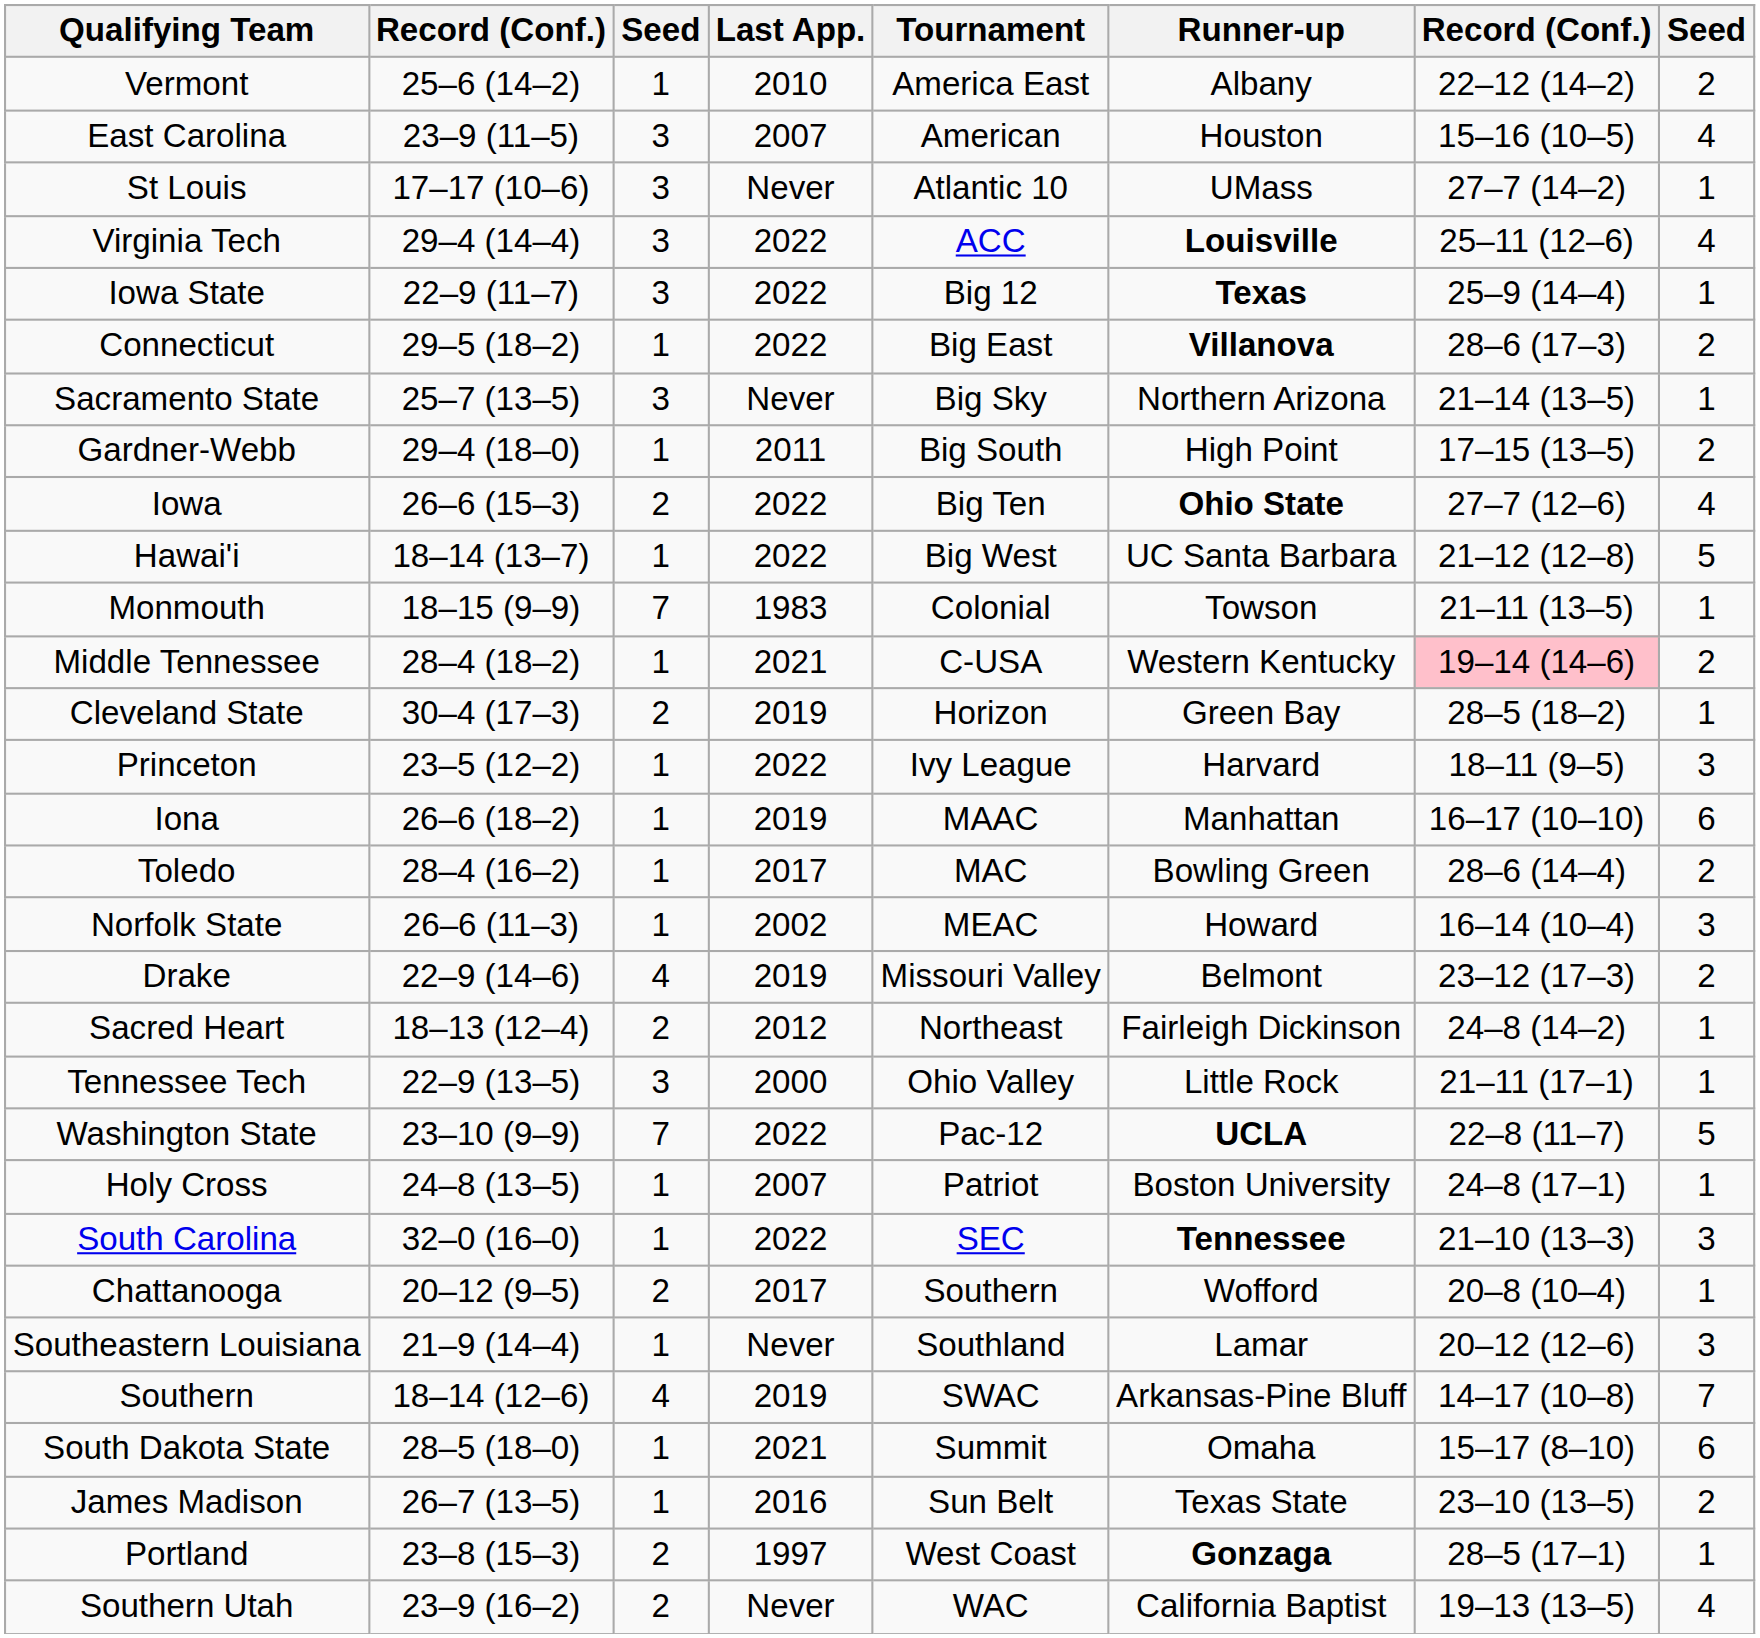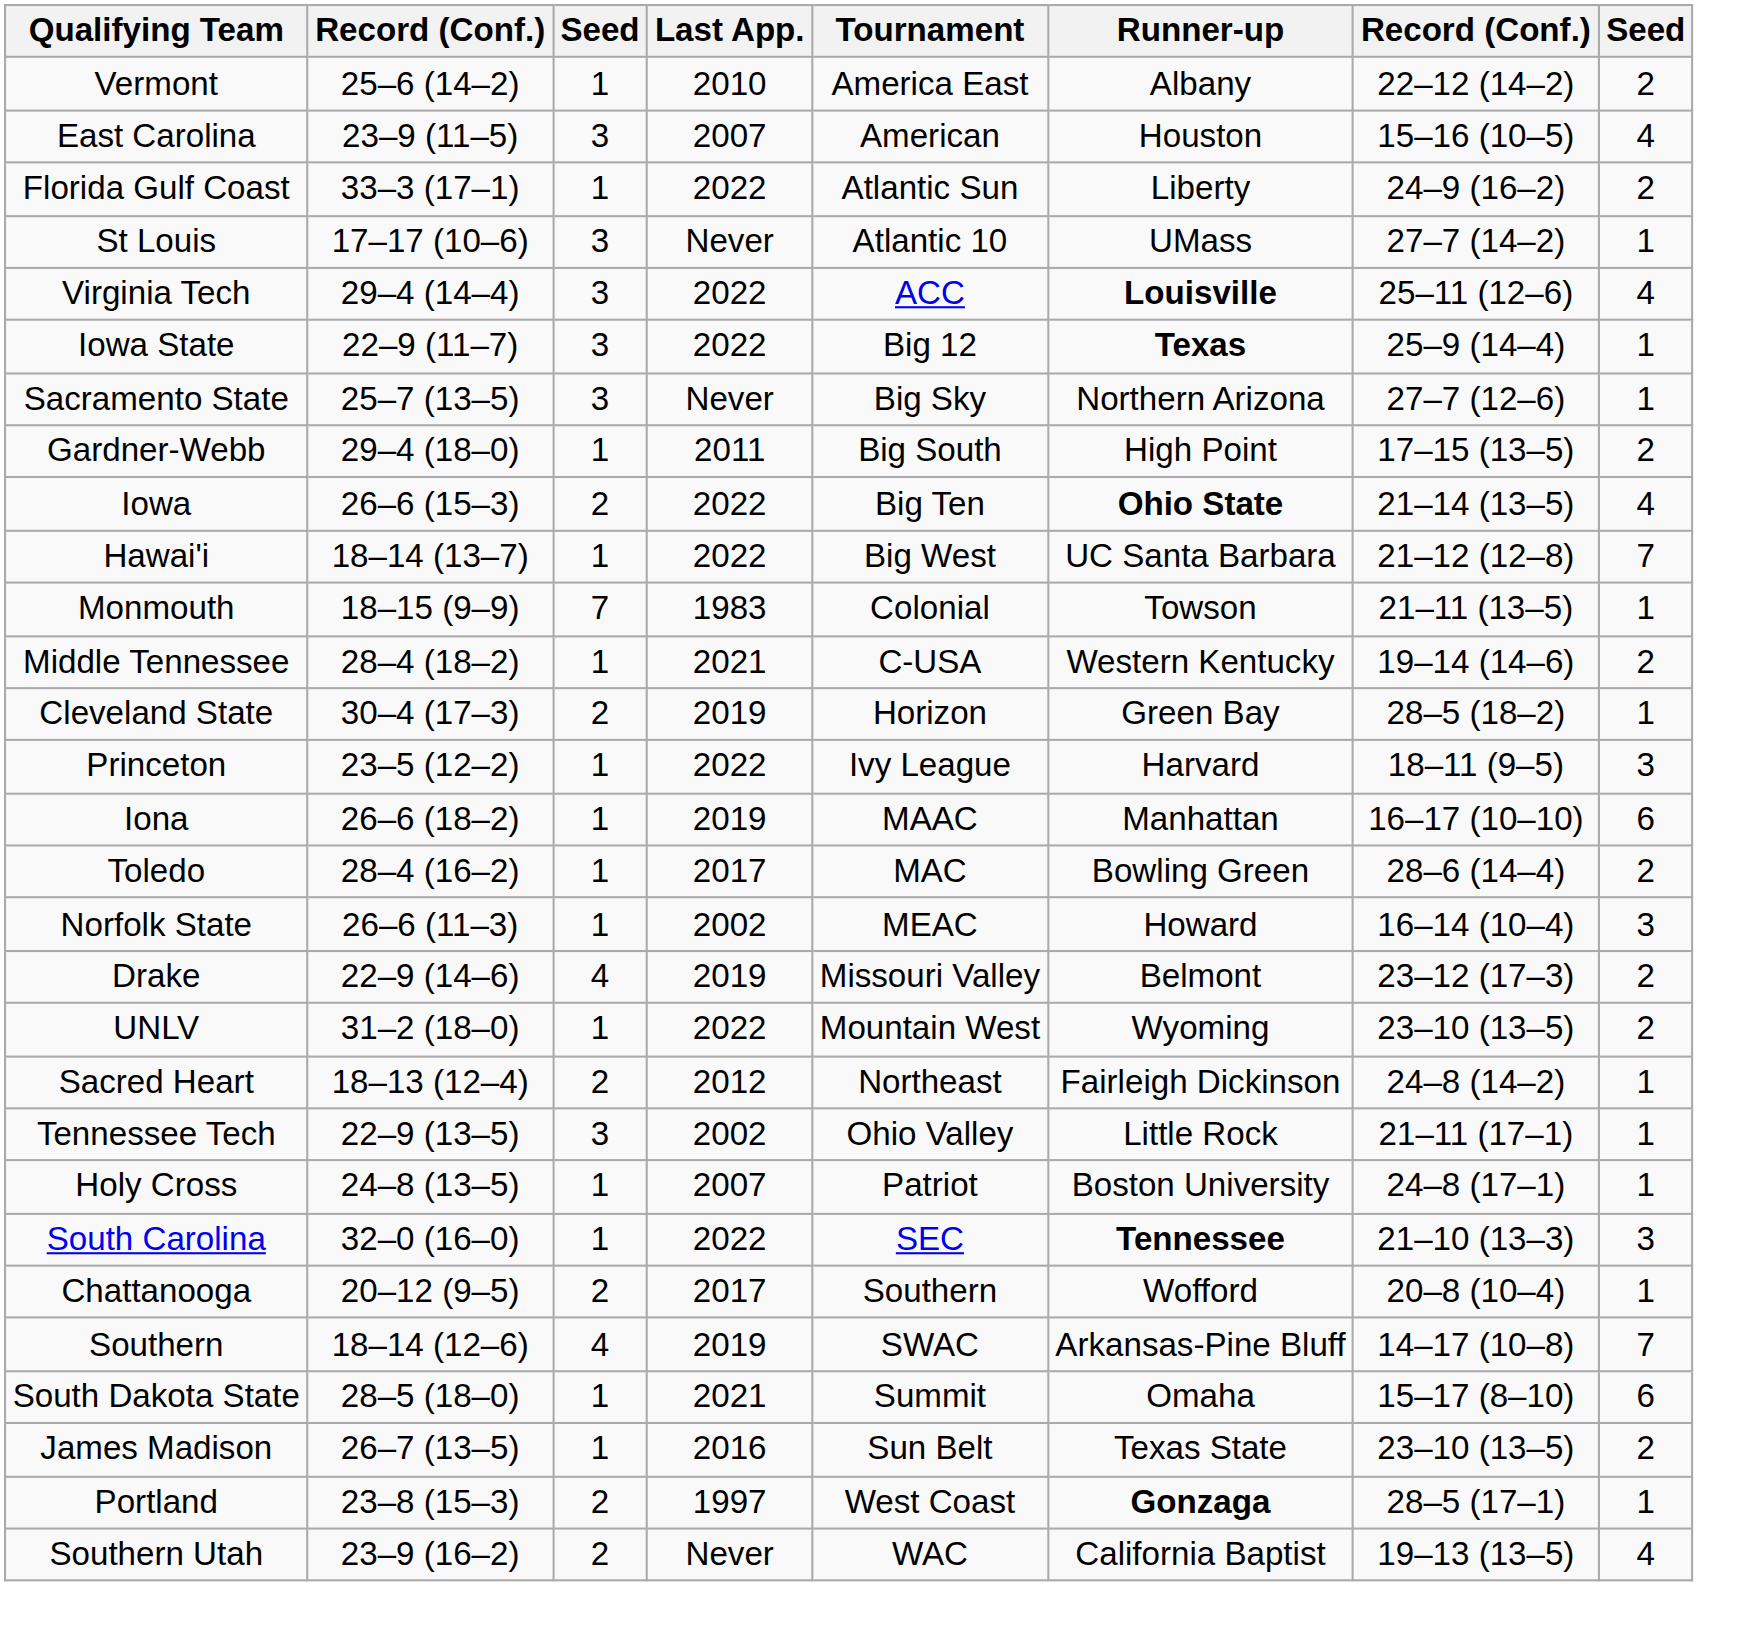+ row: Florida Gulf Coast | 33–3 (17–1) | 1 | 2022 | Atlantic Sun | Liberty | 24–9 (16–2) | 2
- row: Connecticut | 29–5 (18–2) | 1 | 2022 | Big East | Villanova | 28–6 (17–3) | 2
Sacramento State | column 7: 21–14 (13–5) -> 27–7 (12–6)
Iowa | column 7: 27–7 (12–6) -> 21–14 (13–5)
Hawai'i | column 8: 5 -> 7
Middle Tennessee | column 7: pink background -> no background
+ row: UNLV | 31–2 (18–0) | 1 | 2022 | Mountain West | Wyoming | 23–10 (13–5) | 2
Tennessee Tech | Last App.: 2000 -> 2002
- row: Washington State | 23–10 (9–9) | 7 | 2022 | Pac-12 | UCLA | 22–8 (11–7) | 5
- row: Southeastern Louisiana | 21–9 (14–4) | 1 | Never | Southland | Lamar | 20–12 (12–6) | 3
